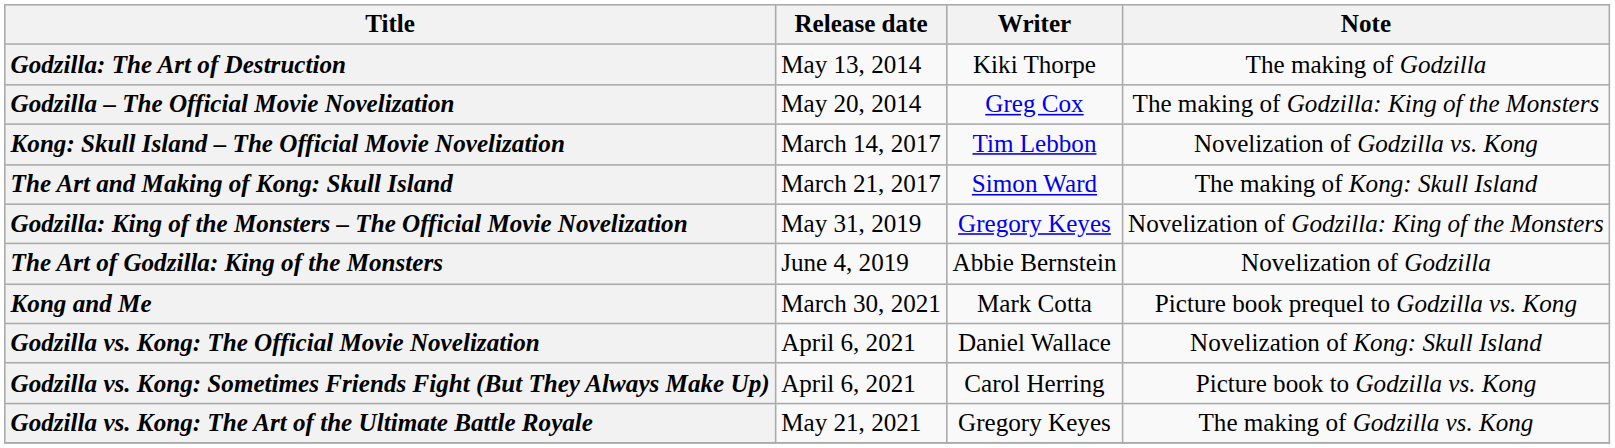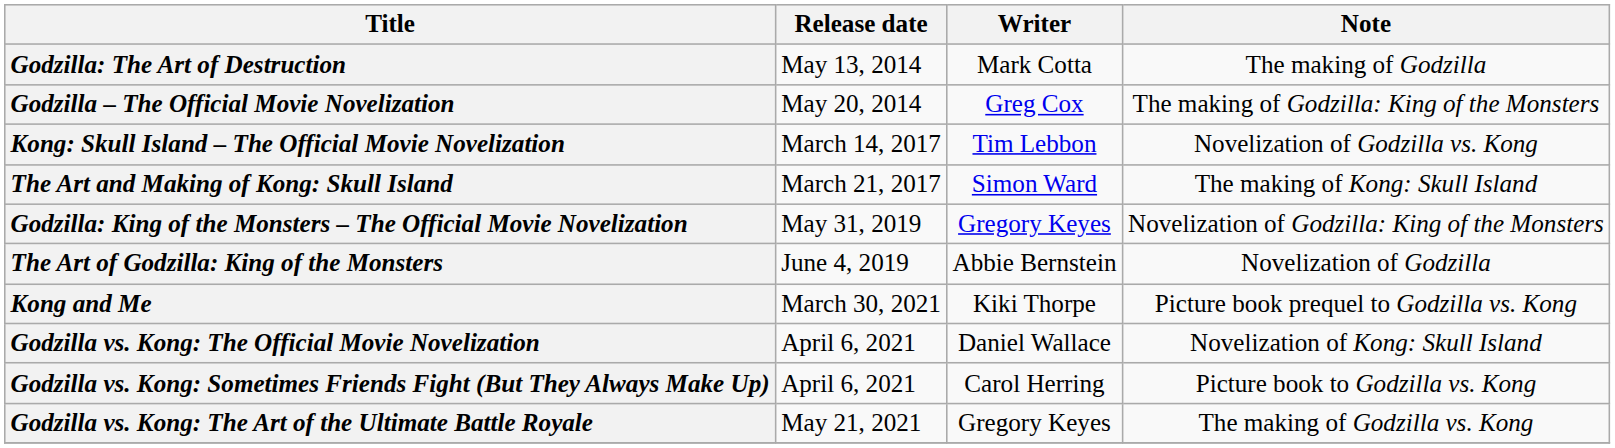Godzilla: The Art of Destruction | Writer: Kiki Thorpe -> Mark Cotta
Kong and Me | Writer: Mark Cotta -> Kiki Thorpe
